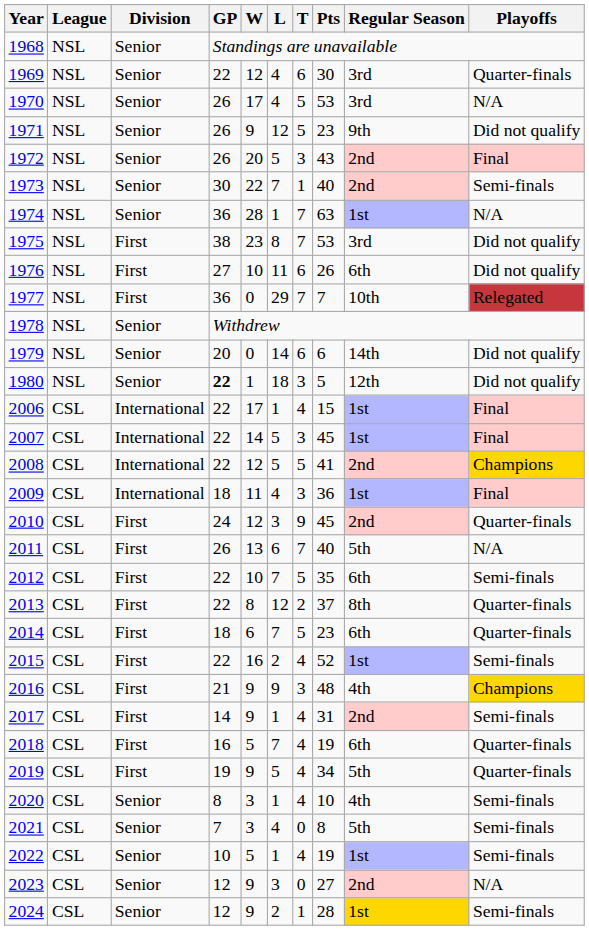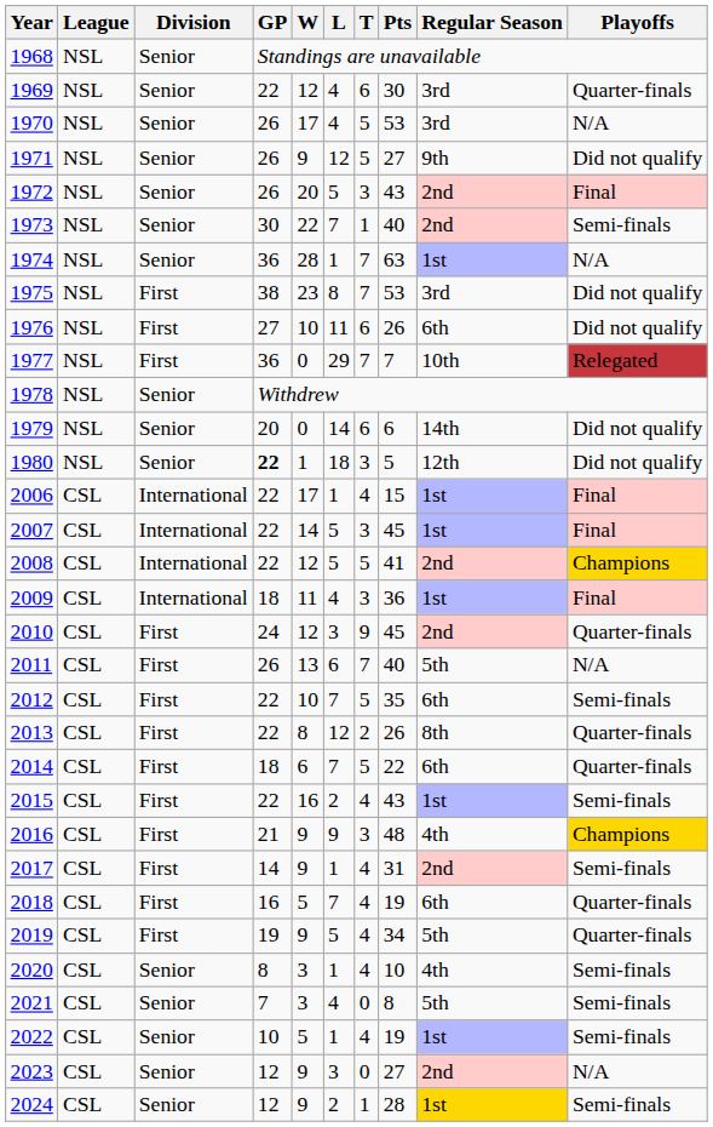1971 | Pts: 23 -> 27
2013 | Pts: 37 -> 26
2014 | Pts: 23 -> 22
2015 | Pts: 52 -> 43
